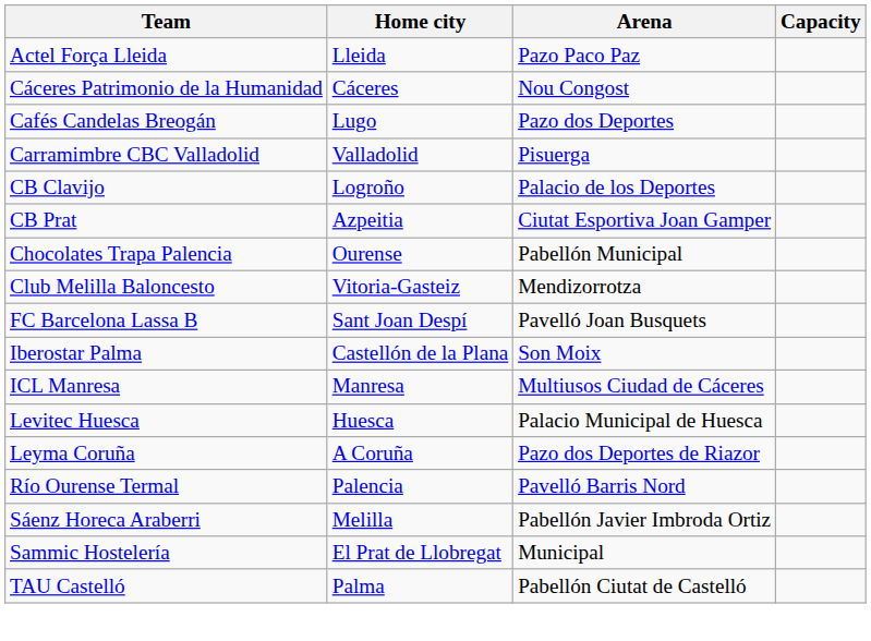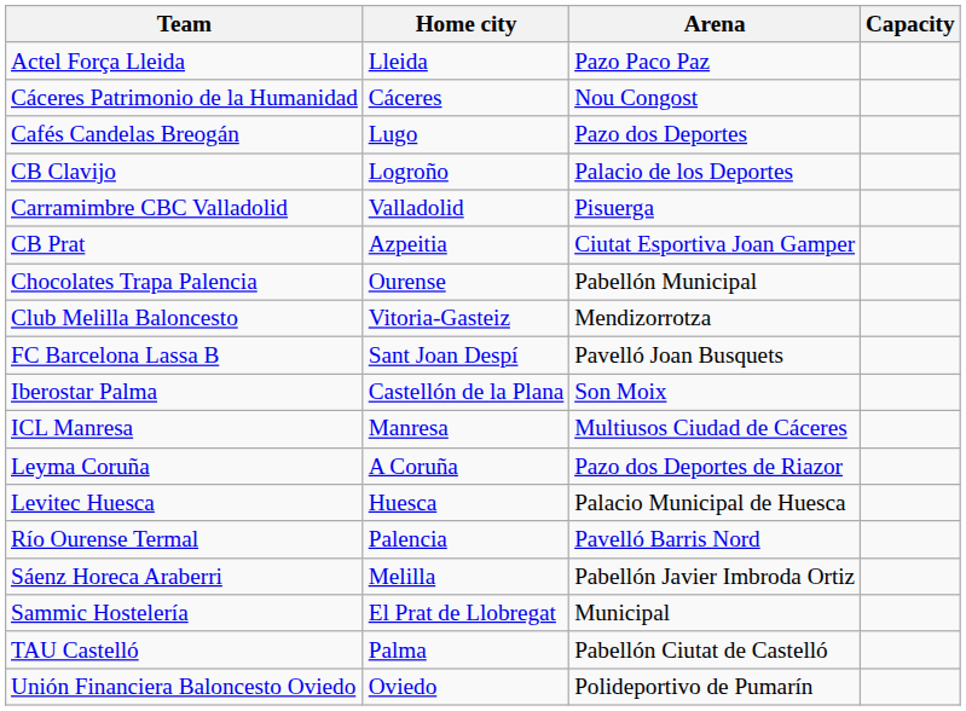rows swapped: Carramimbre CBC Valladolid <-> CB Clavijo
rows swapped: Levitec Huesca <-> Leyma Coruña
+ row: Unión Financiera Baloncesto Oviedo | Oviedo | Polideportivo de Pumarín
